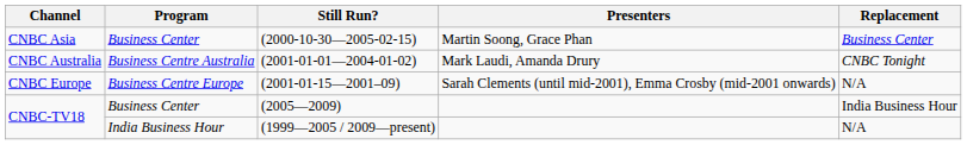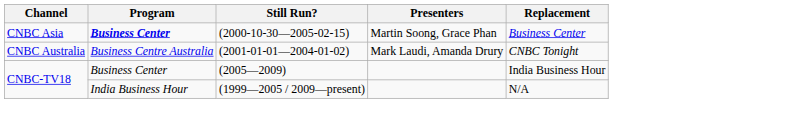(2000-10-30—2005-02-15) | Program: normal -> bold
- row: CNBC Europe | Business Centre Europe | (2001-01-15—2001–09) | Sarah Clements (until mid-2001), Emma Crosby (mid-2001 onwards) | N/A
